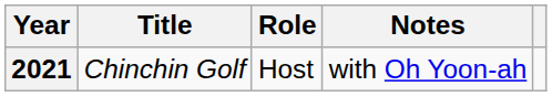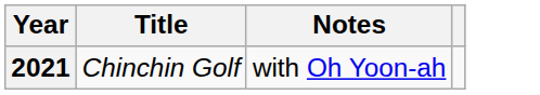- column: Role | Host
